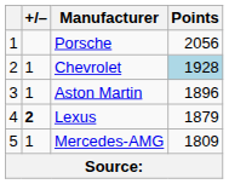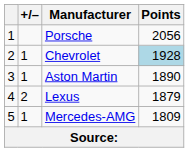Aston Martin | Points: 1896 -> 1890
Lexus | +/–: bold -> normal
